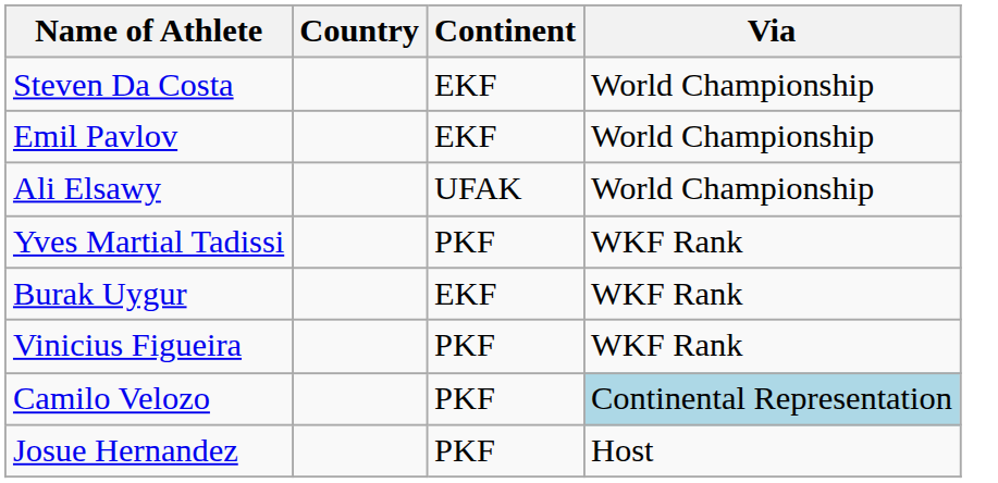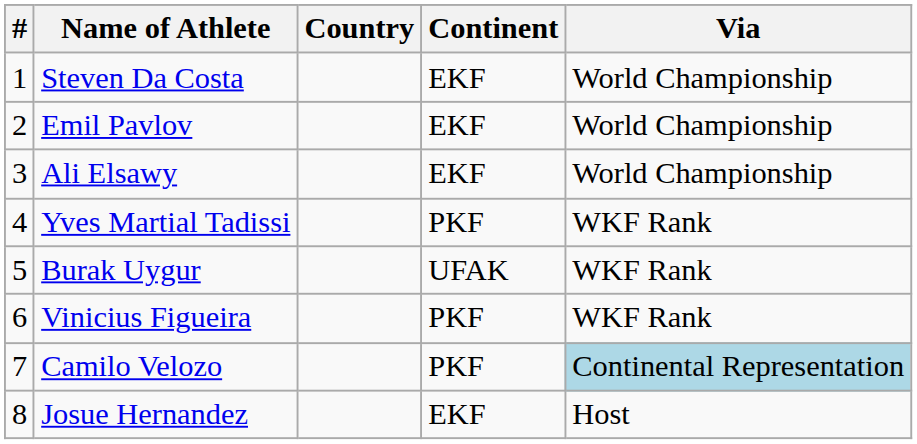+ column: # | 1 | 2 | 3 | 4 | 5 | 6 | 7 | 8
Ali Elsawy | Continent: UFAK -> EKF
Burak Uygur | Continent: EKF -> UFAK
Josue Hernandez | Continent: PKF -> EKF
